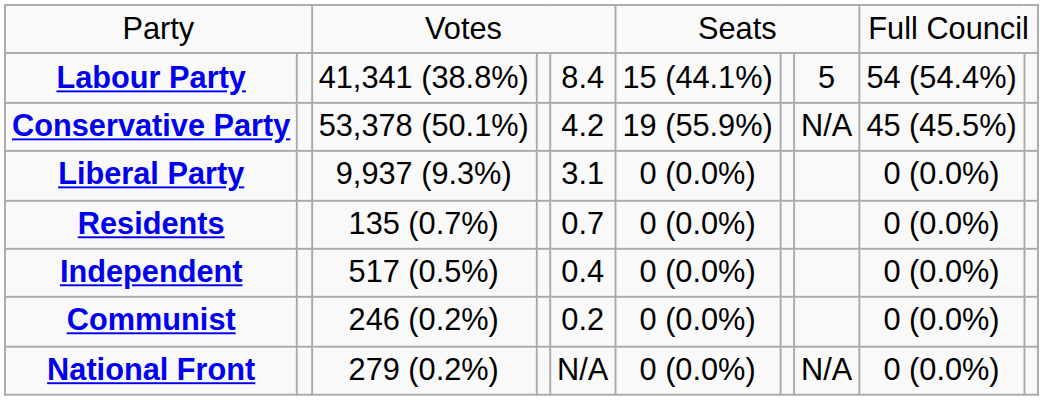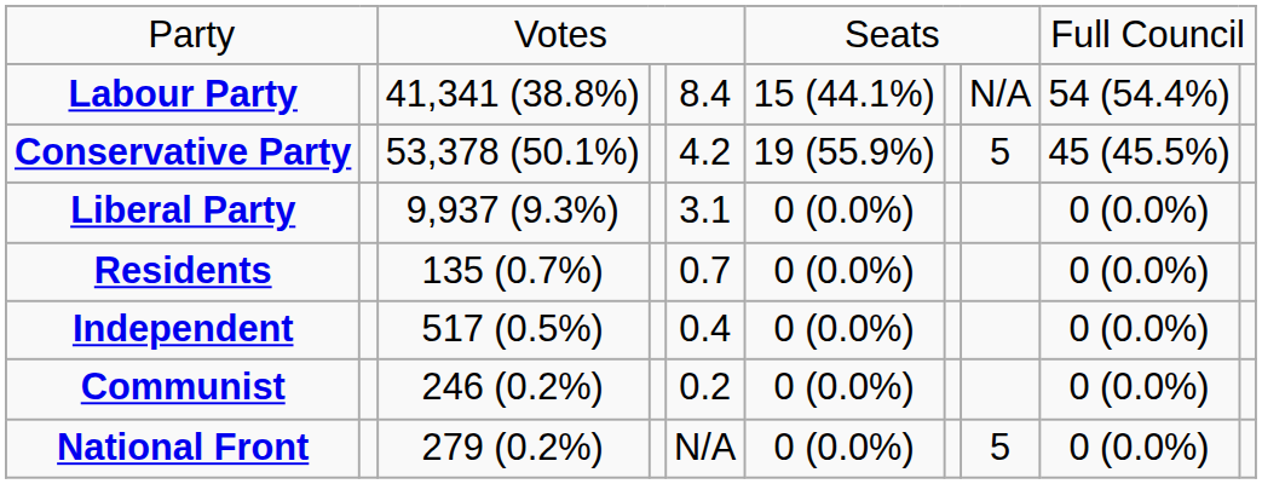Labour Party | column 8: 5 -> N/A
Conservative Party | column 8: N/A -> 5
National Front | column 8: N/A -> 5
